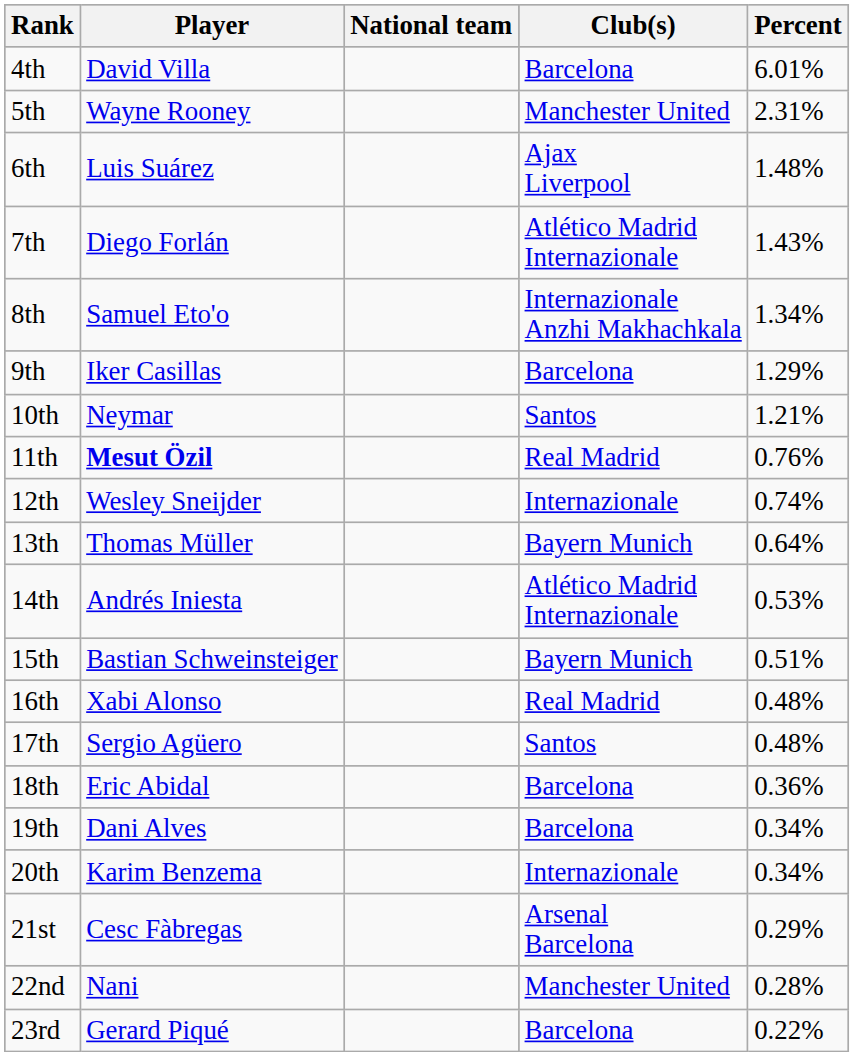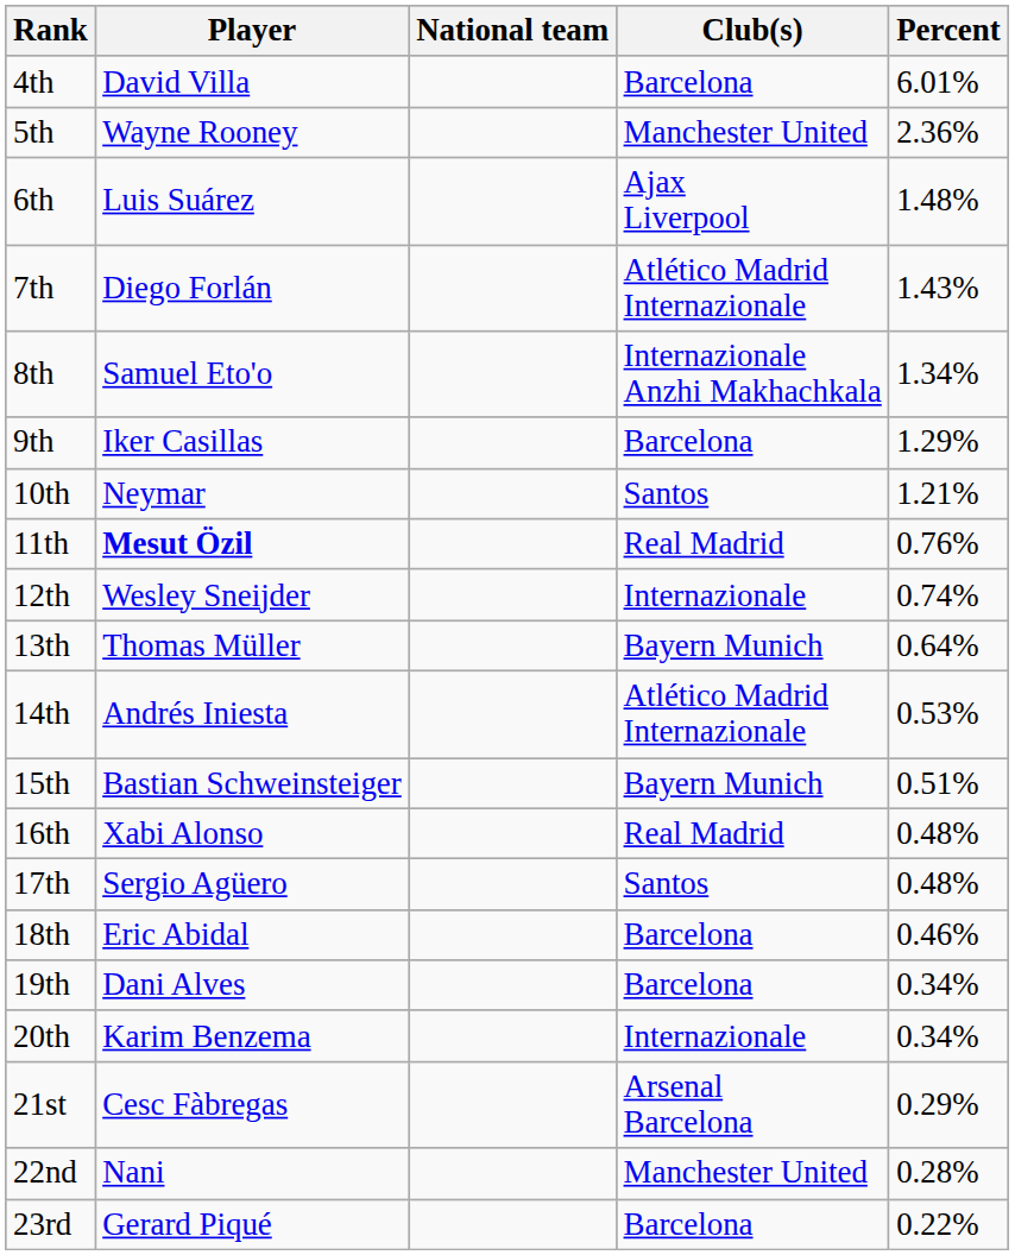5th | Percent: 2.31% -> 2.36%
18th | Percent: 0.36% -> 0.46%
